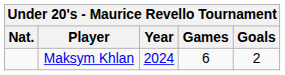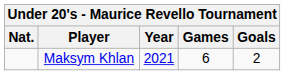Maksym Khlan | Year: 2024 -> 2021
